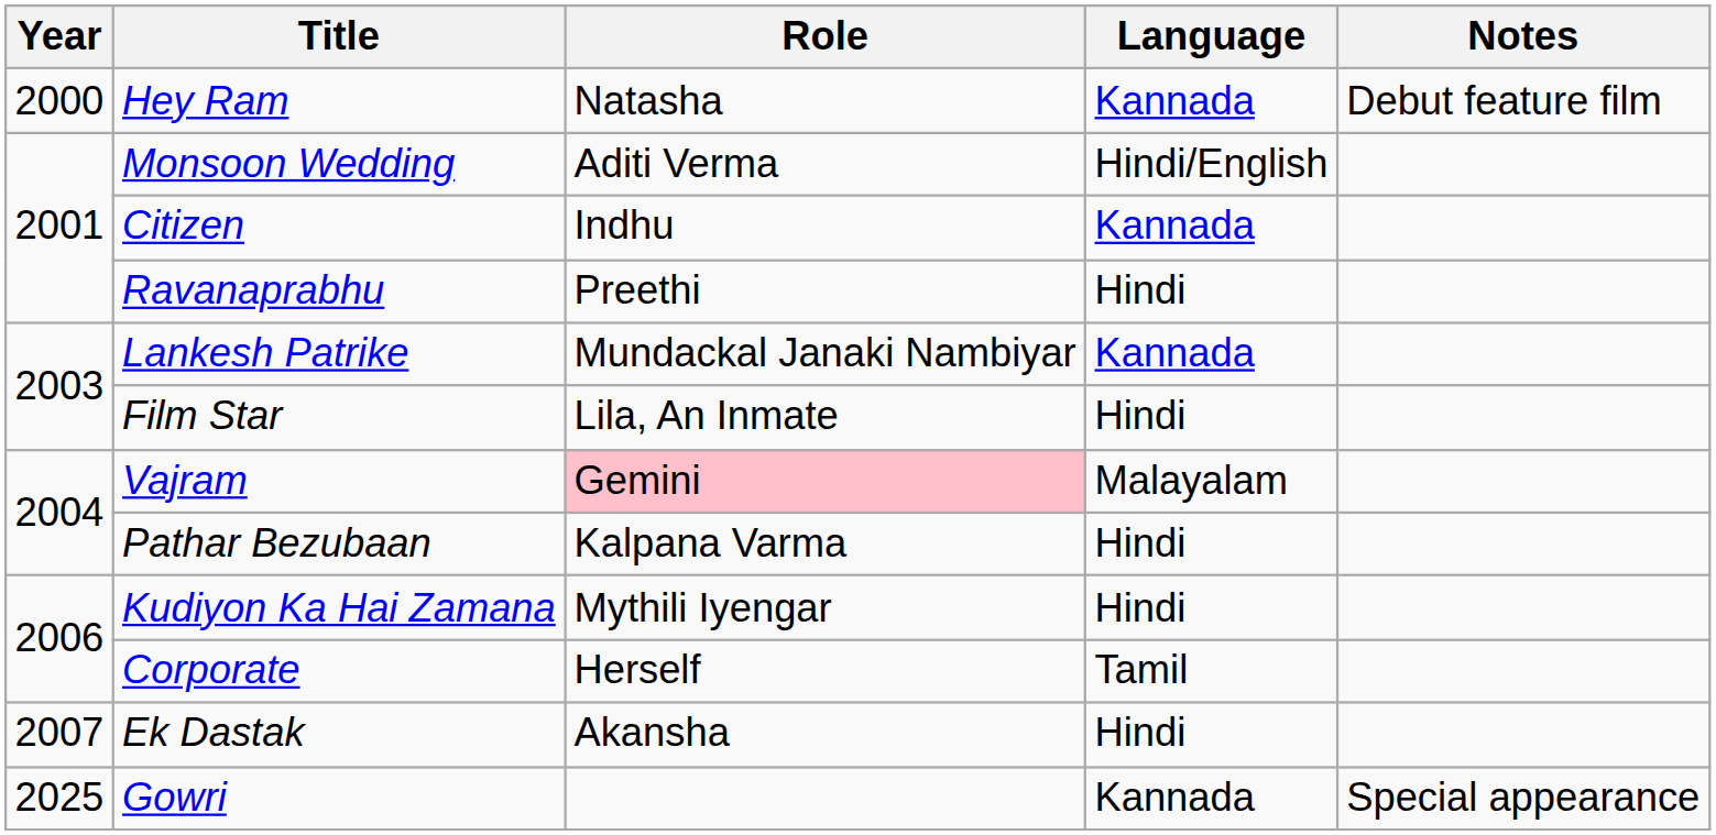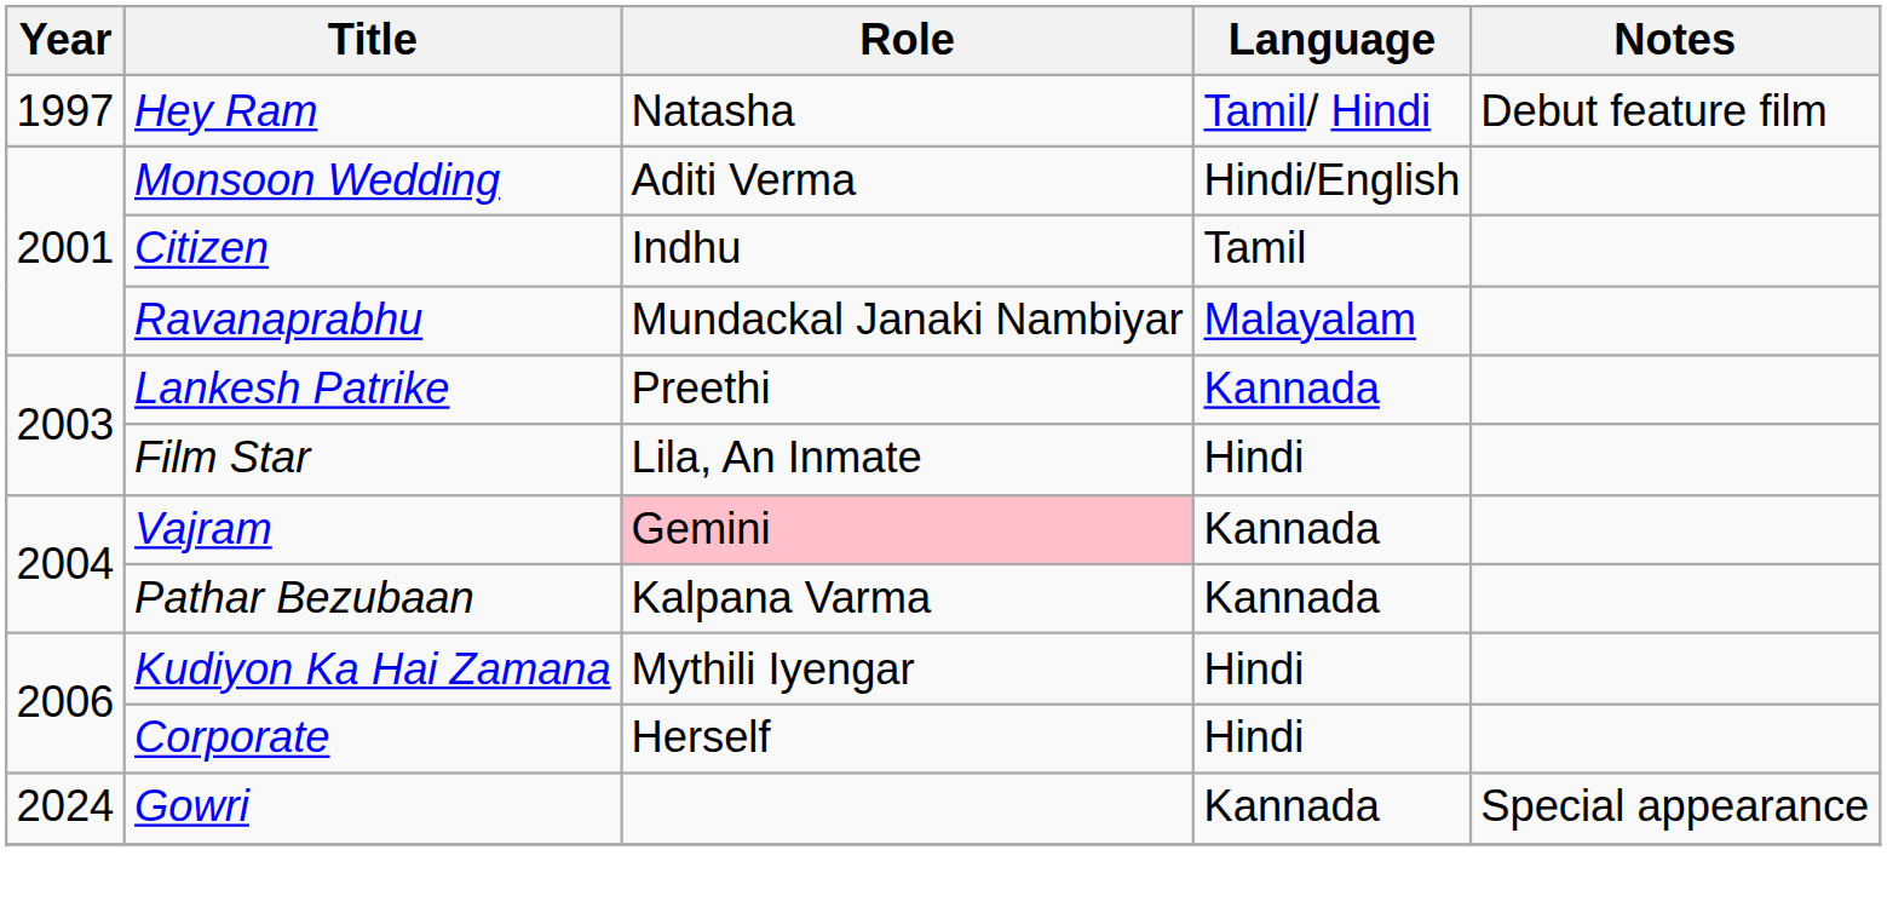Hey Ram | Year: 2000 -> 1997
Hey Ram | Language: Kannada -> Tamil/ Hindi
Citizen | Language: Kannada -> Tamil
Ravanaprabhu | Role: Preethi -> Mundackal Janaki Nambiyar
Ravanaprabhu | Language: Hindi -> Malayalam
Lankesh Patrike | Role: Mundackal Janaki Nambiyar -> Preethi
Vajram | Language: Malayalam -> Kannada
Pathar Bezubaan | Language: Hindi -> Kannada
Corporate | Language: Tamil -> Hindi
- row: 2007 | Ek Dastak | Akansha | Hindi
Gowri | Year: 2025 -> 2024
